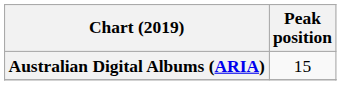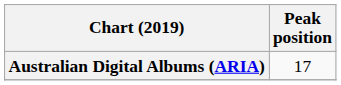Australian Digital Albums (ARIA) | Peak position: 15 -> 17
